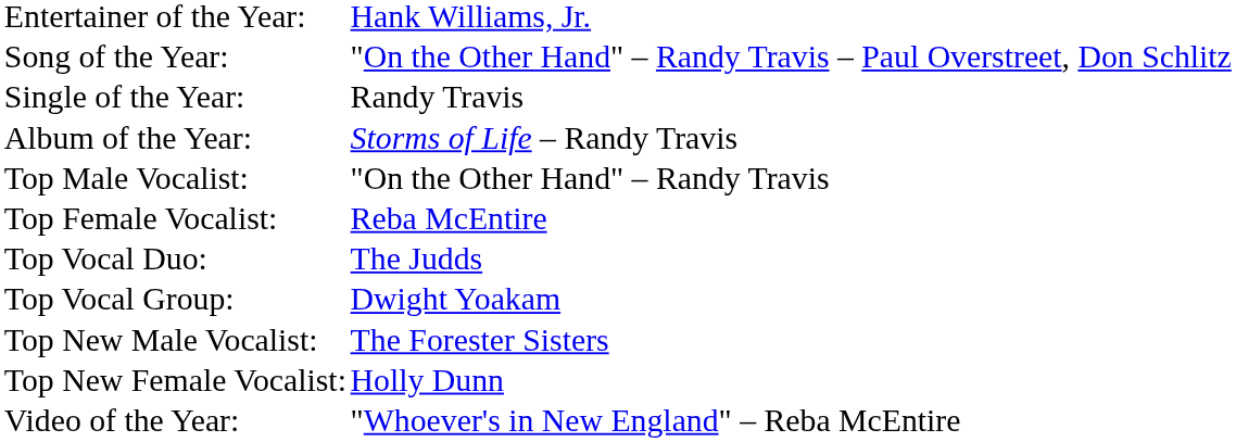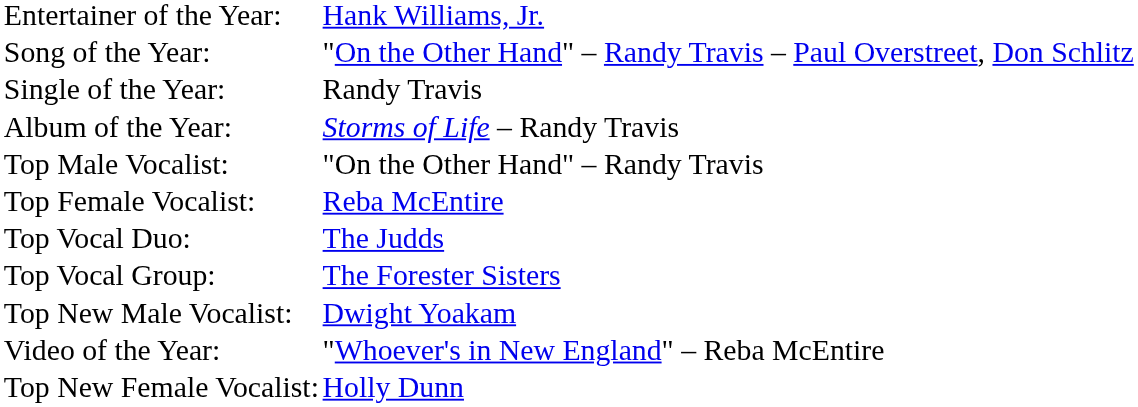Top Vocal Group: | column 2: Dwight Yoakam -> The Forester Sisters
Top New Male Vocalist: | column 2: The Forester Sisters -> Dwight Yoakam
rows swapped: Top New Female Vocalist: <-> Video of the Year:
